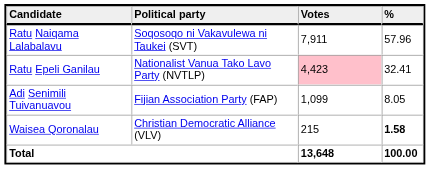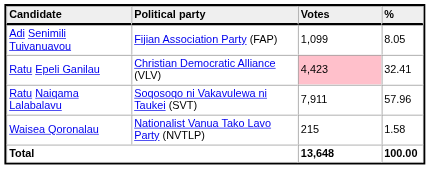rows swapped: Ratu Naiqama Lalabalavu <-> Adi Senimili Tuivanuavou
Ratu Epeli Ganilau | Political party: Nationalist Vanua Tako Lavo Party (NVTLP) -> Christian Democratic Alliance (VLV)
Waisea Qoronalau | Political party: Christian Democratic Alliance (VLV) -> Nationalist Vanua Tako Lavo Party (NVTLP)
Waisea Qoronalau | %: bold -> normal
